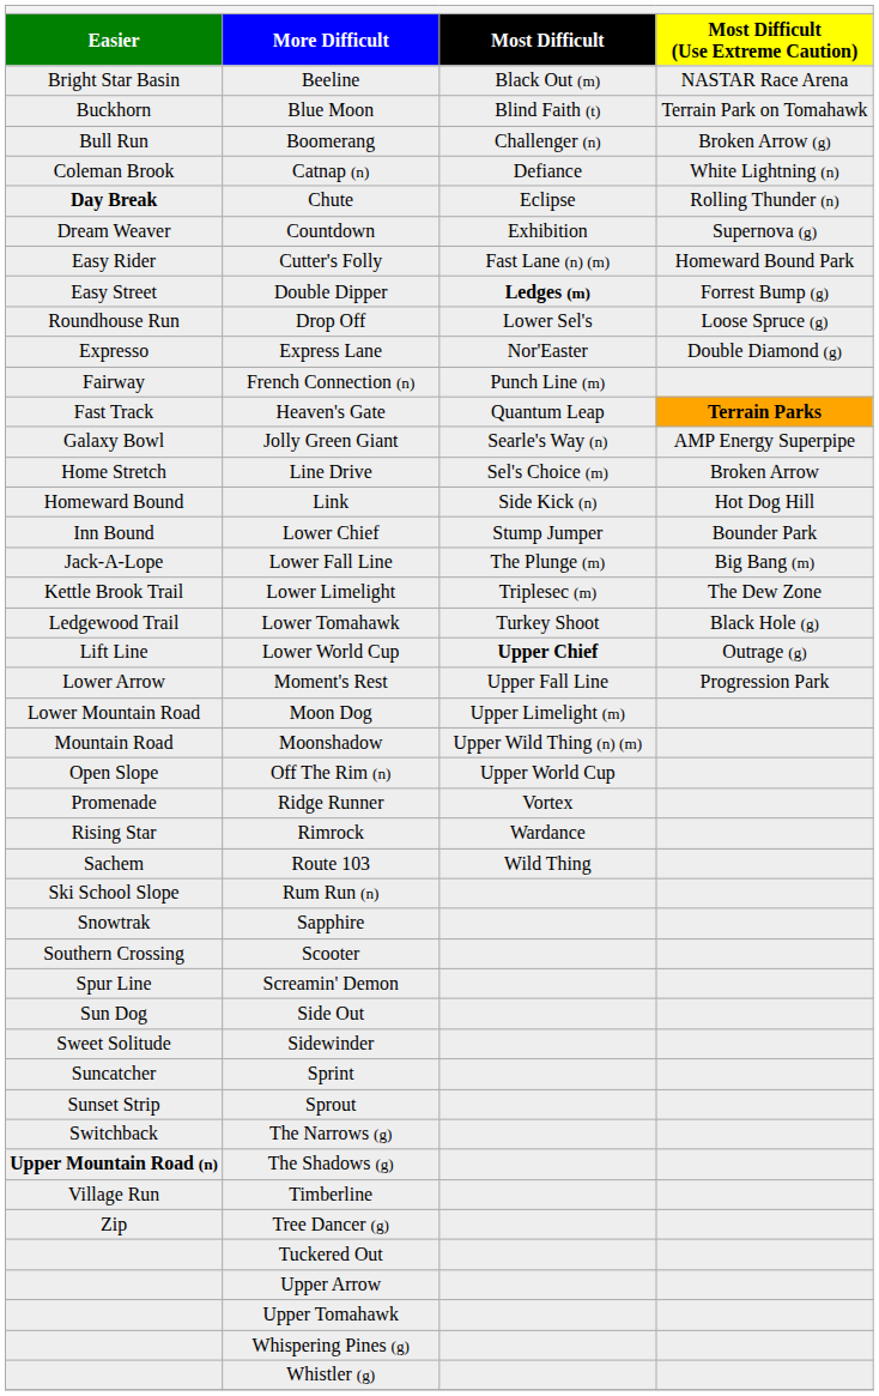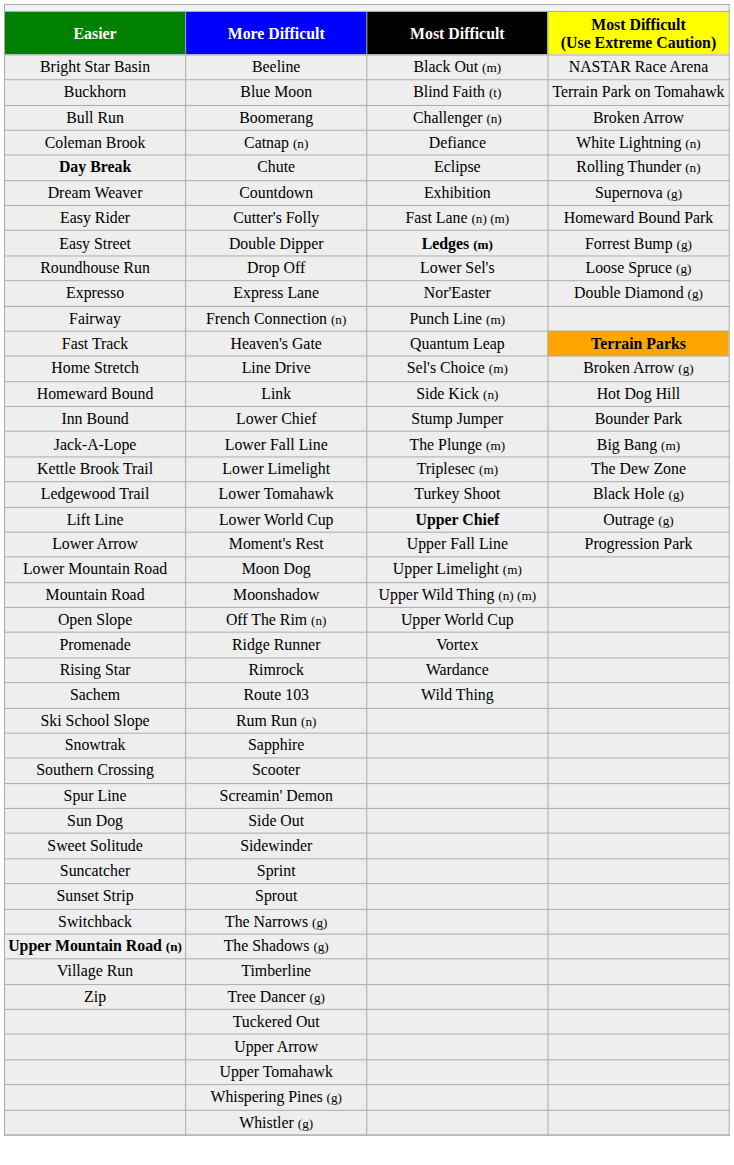Boomerang | Most Difficult (Use Extreme Caution): Broken Arrow (g) -> Broken Arrow
- row: Galaxy Bowl | Jolly Green Giant | Searle's Way (n) | AMP Energy Superpipe
Line Drive | Most Difficult (Use Extreme Caution): Broken Arrow -> Broken Arrow (g)
